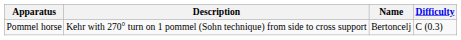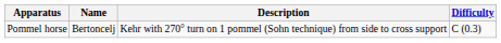columns swapped: Name <-> Description
